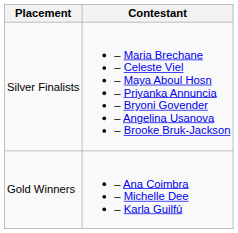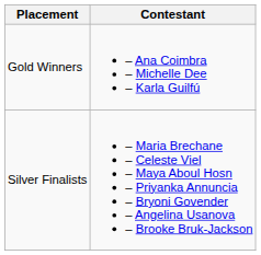rows swapped: Gold Winners <-> Silver Finalists
